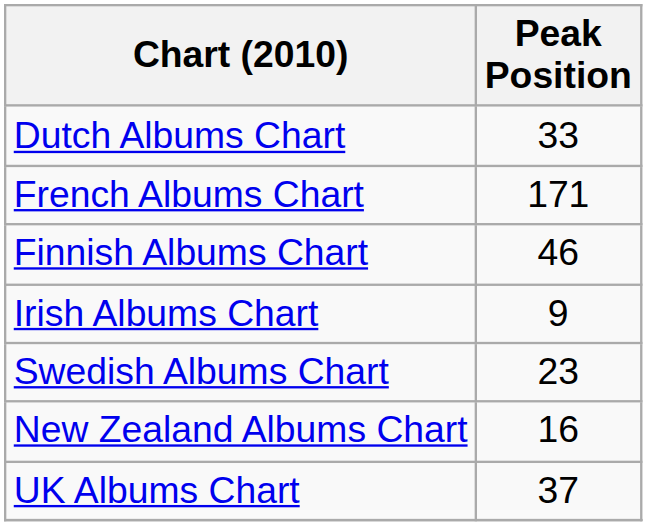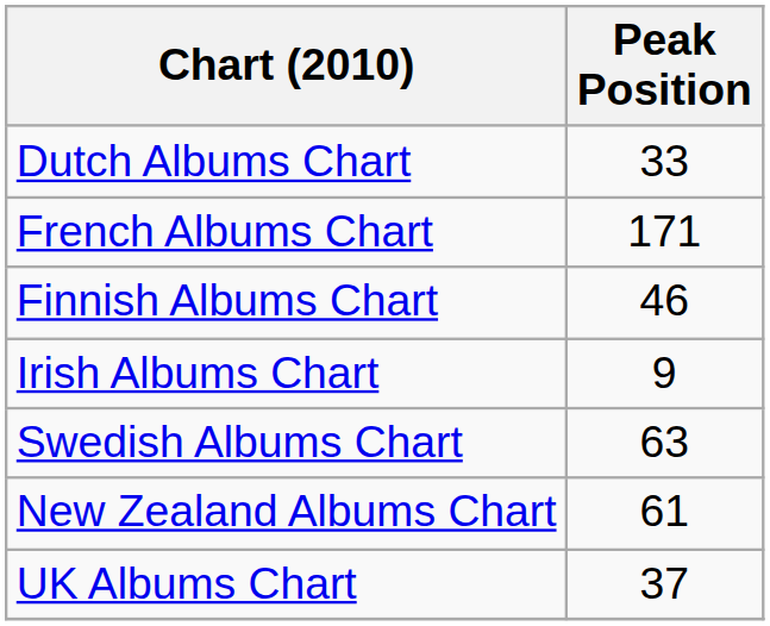Swedish Albums Chart | Peak Position: 23 -> 63
New Zealand Albums Chart | Peak Position: 16 -> 61
